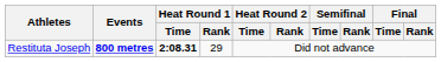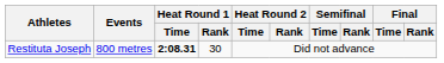Restituta Joseph | Events: bold -> normal
Restituta Joseph | Heat Round 1 / Rank: 29 -> 30
